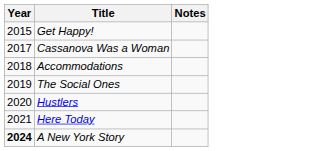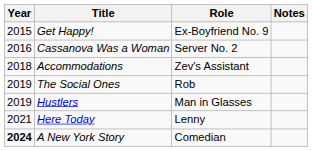+ column: Role | Ex-Boyfriend No. 9 | Server No. 2 | Zev's Assistant | Rob | Man in Glasses | Lenny | Comedian
Cassanova Was a Woman | Year: 2017 -> 2016
Hustlers | Year: 2020 -> 2019
